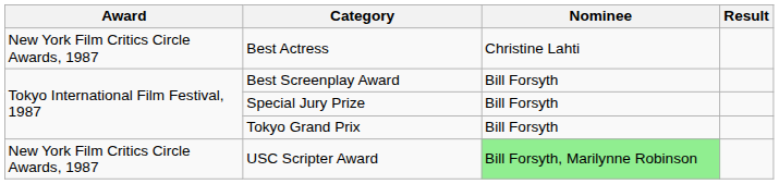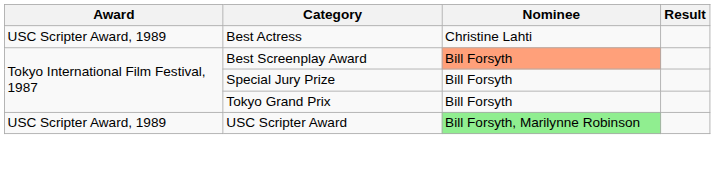Best Actress | Award: New York Film Critics Circle Awards, 1987 -> USC Scripter Award, 1989
Best Screenplay Award | Nominee: no background -> lightsalmon background
USC Scripter Award | Award: New York Film Critics Circle Awards, 1987 -> USC Scripter Award, 1989
